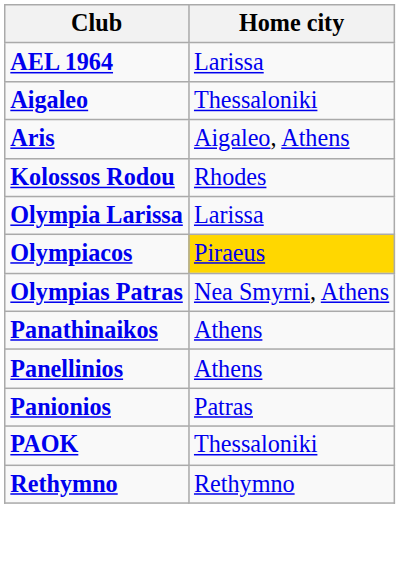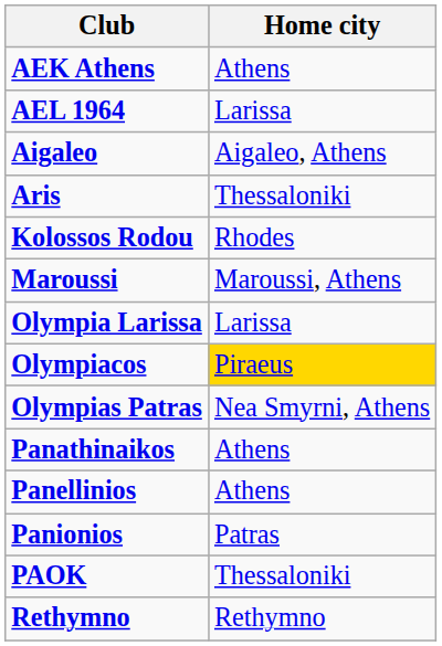+ row: AEK Athens | Athens
Aigaleo | Home city: Thessaloniki -> Aigaleo, Athens
Aris | Home city: Aigaleo, Athens -> Thessaloniki
+ row: Maroussi | Maroussi, Athens
